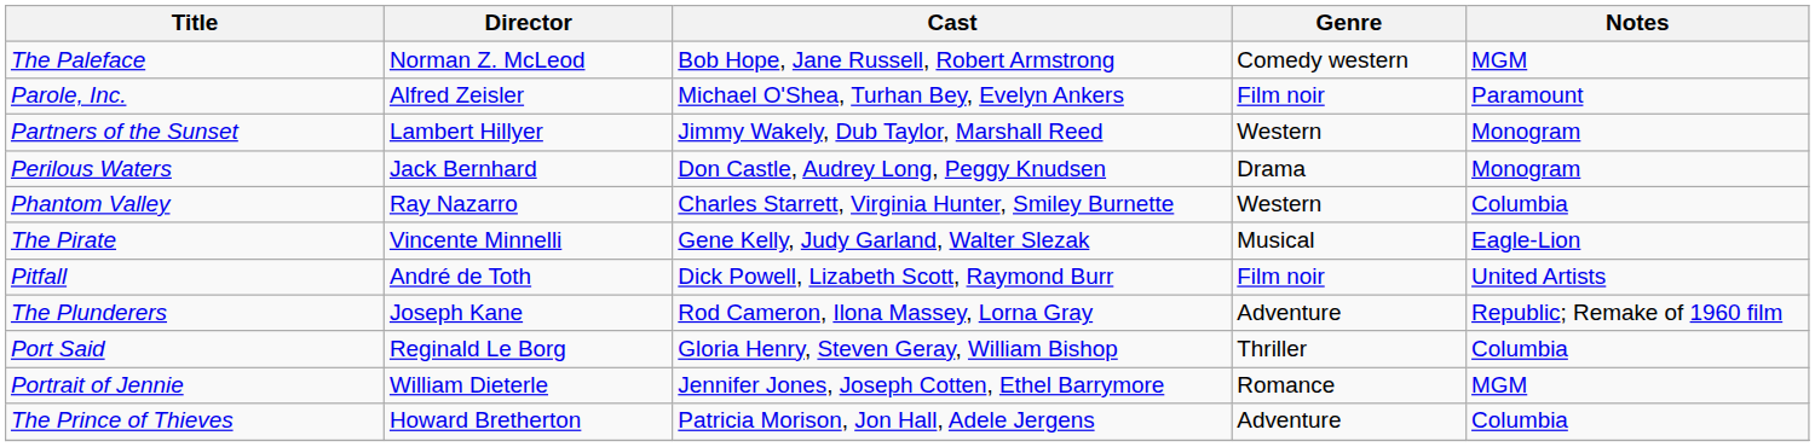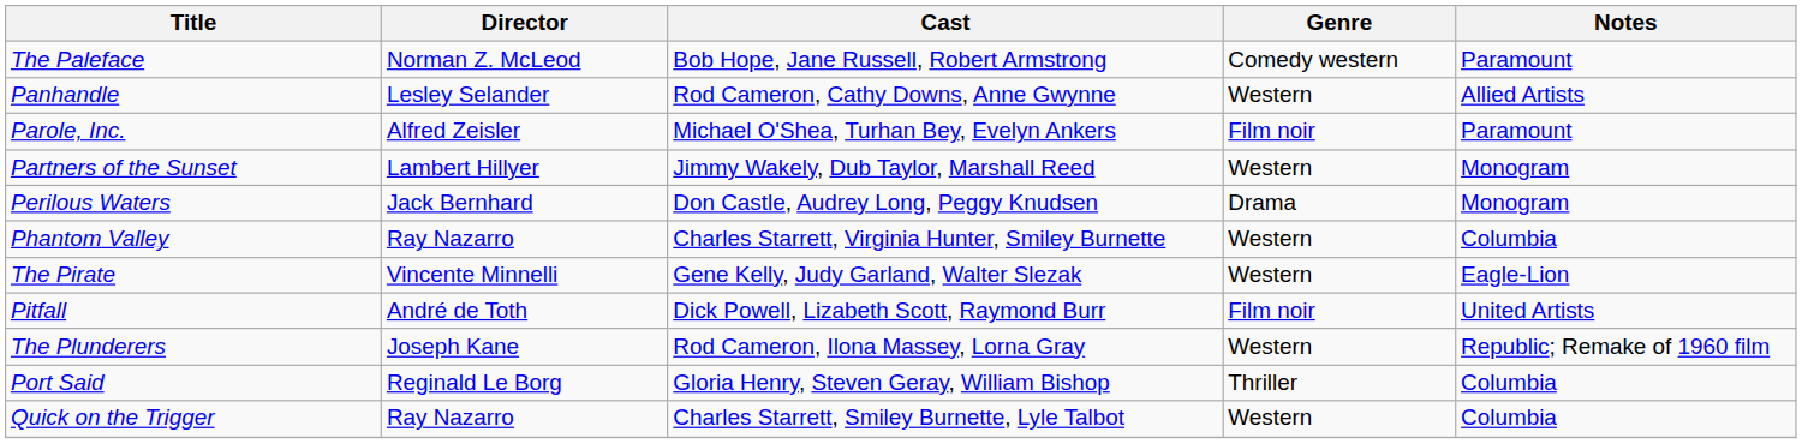The Paleface | Notes: MGM -> Paramount
+ row: Panhandle | Lesley Selander | Rod Cameron, Cathy Downs, Anne Gwynne | Western | Allied Artists
The Pirate | Genre: Musical -> Western
The Plunderers | Genre: Adventure -> Western
- row: Portrait of Jennie | William Dieterle | Jennifer Jones, Joseph Cotten, Ethel Barrymore | Romance | MGM
- row: The Prince of Thieves | Howard Bretherton | Patricia Morison, Jon Hall, Adele Jergens | Adventure | Columbia
+ row: Quick on the Trigger | Ray Nazarro | Charles Starrett, Smiley Burnette, Lyle Talbot | Western | Columbia
